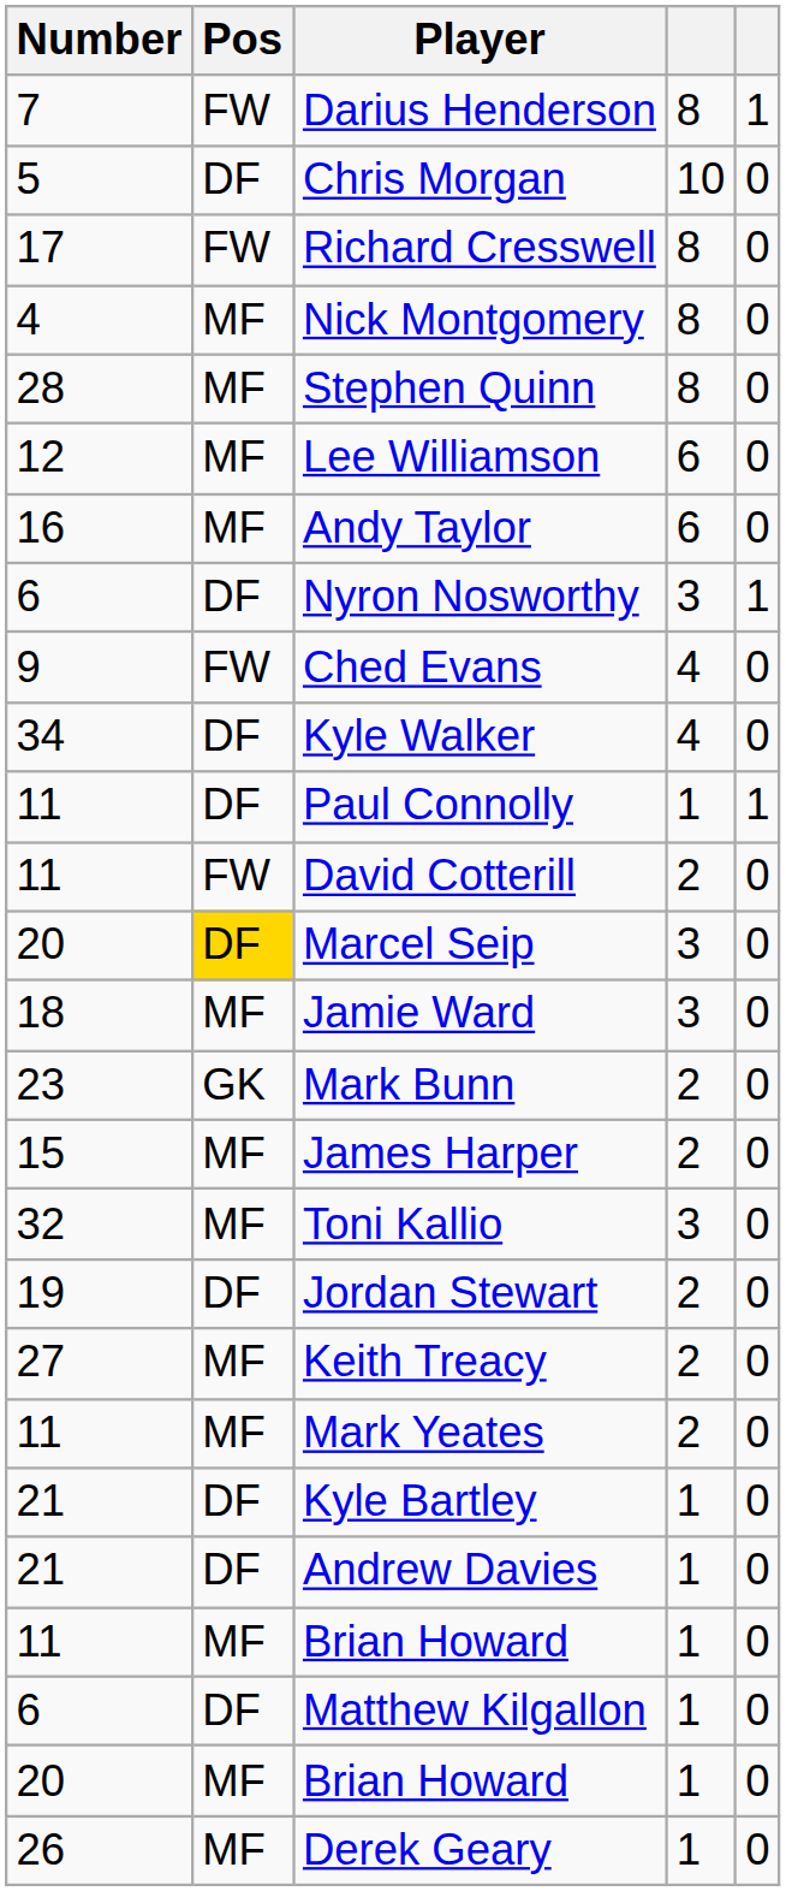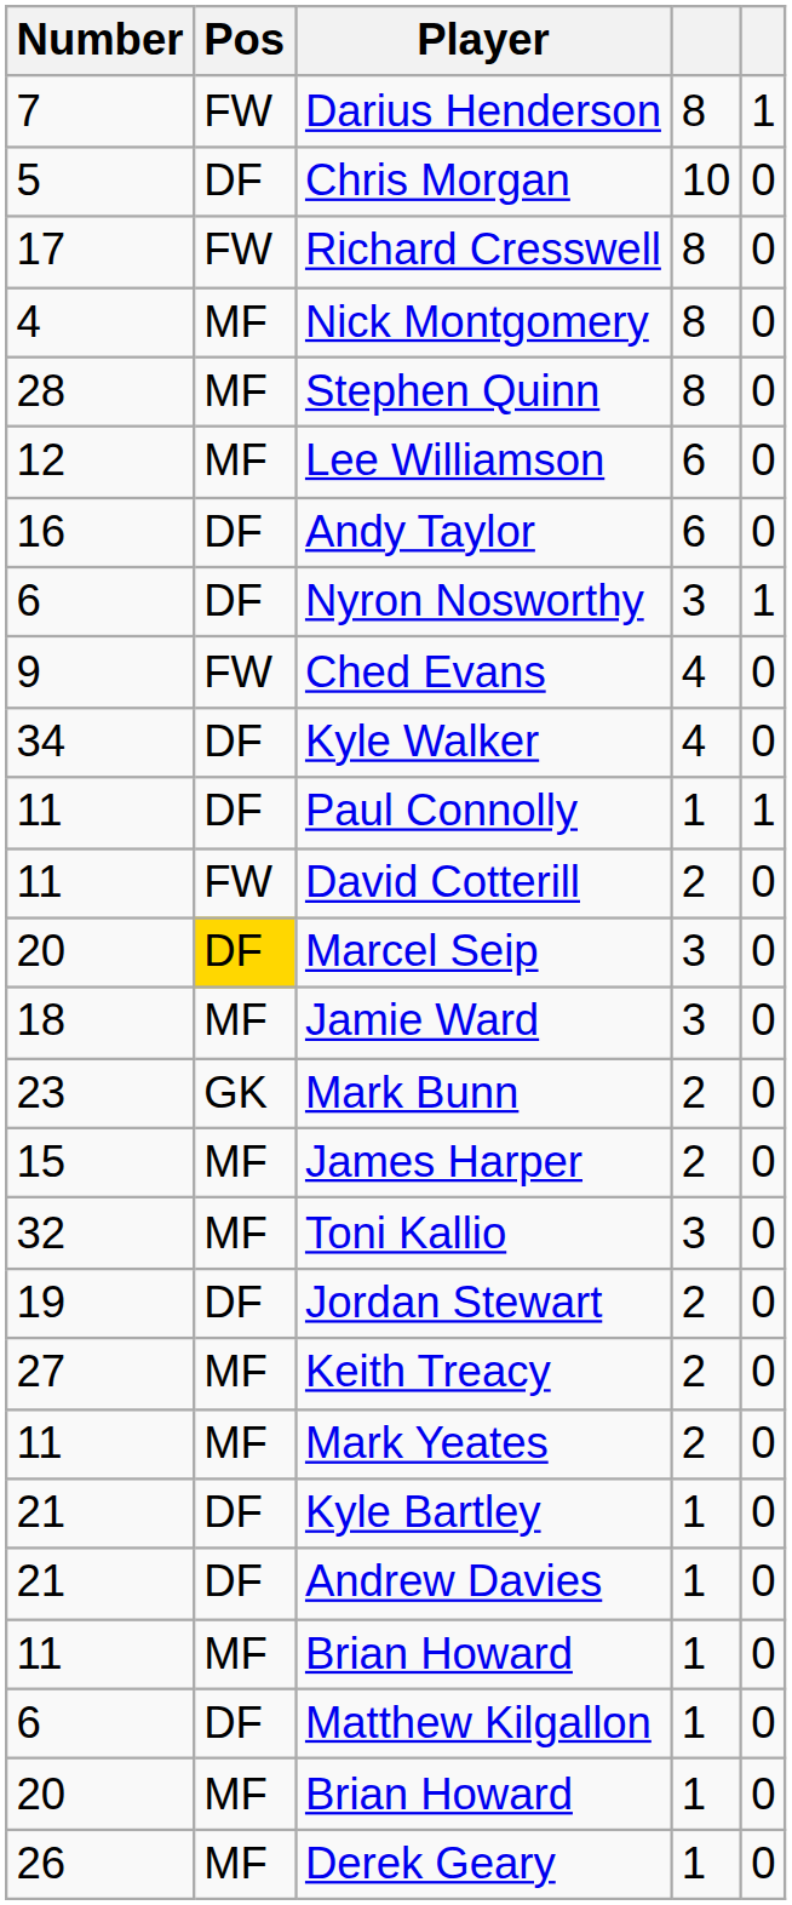Andy Taylor | Pos: MF -> DF
